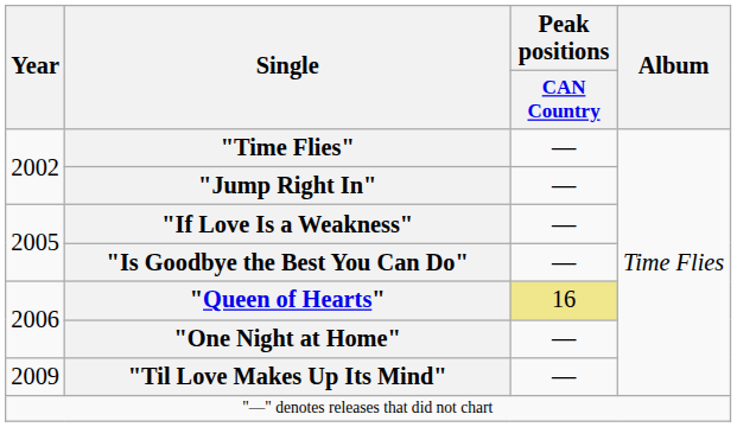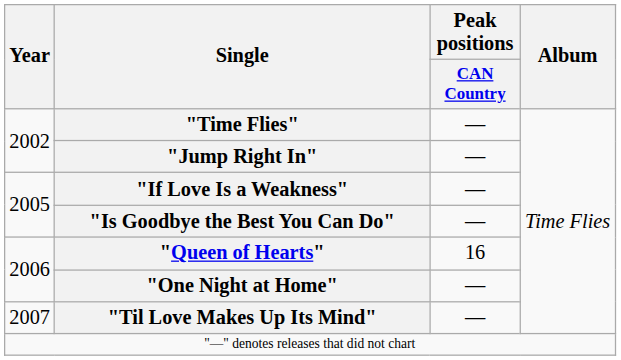"Queen of Hearts" | Peak positions / CAN Country: khaki background -> no background
"Til Love Makes Up Its Mind" | Year: 2009 -> 2007
